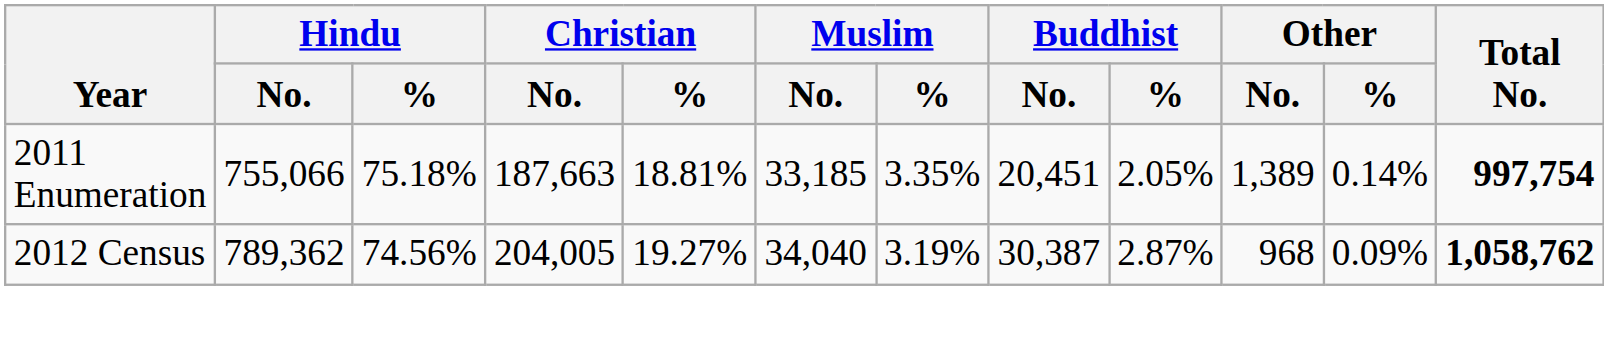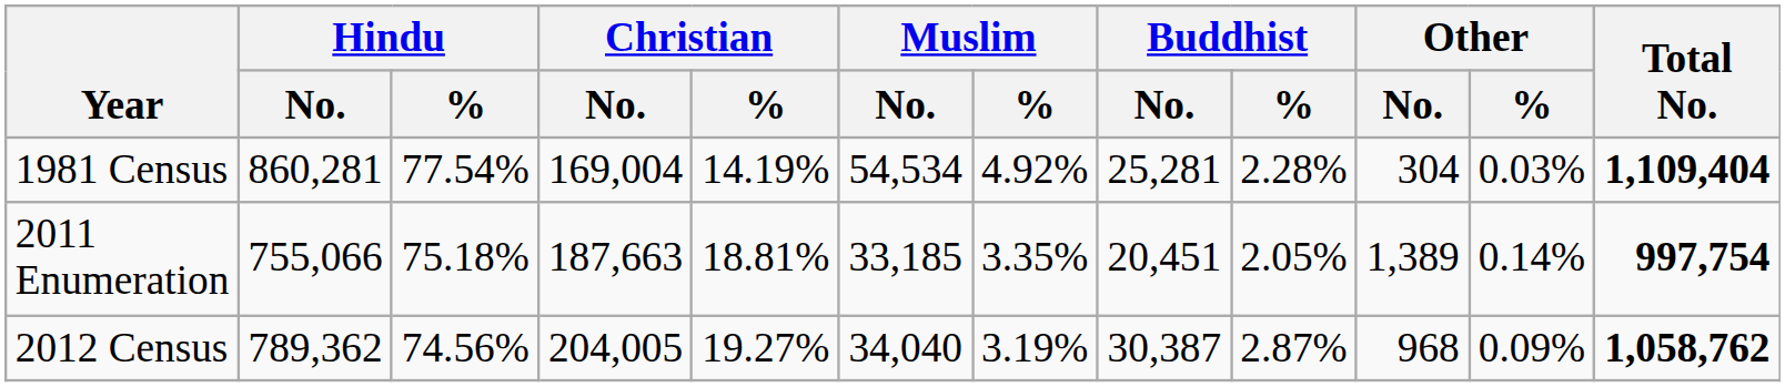+ row: 1981 Census | 860,281 | 77.54% | 169,004 | 14.19% | 54,534 | 4.92% | 25,281 | 2.28% | 304 | 0.03% | 1,109,404
